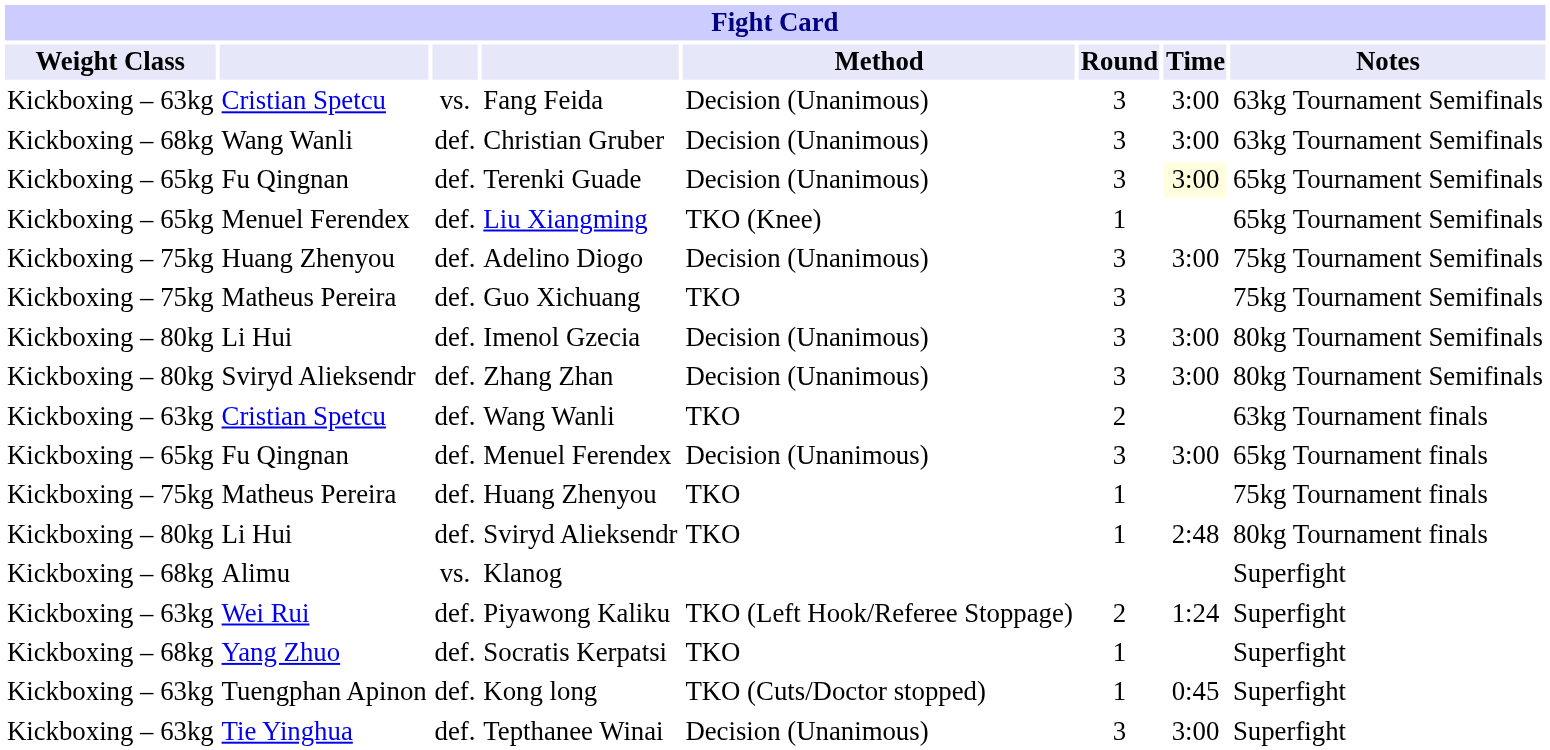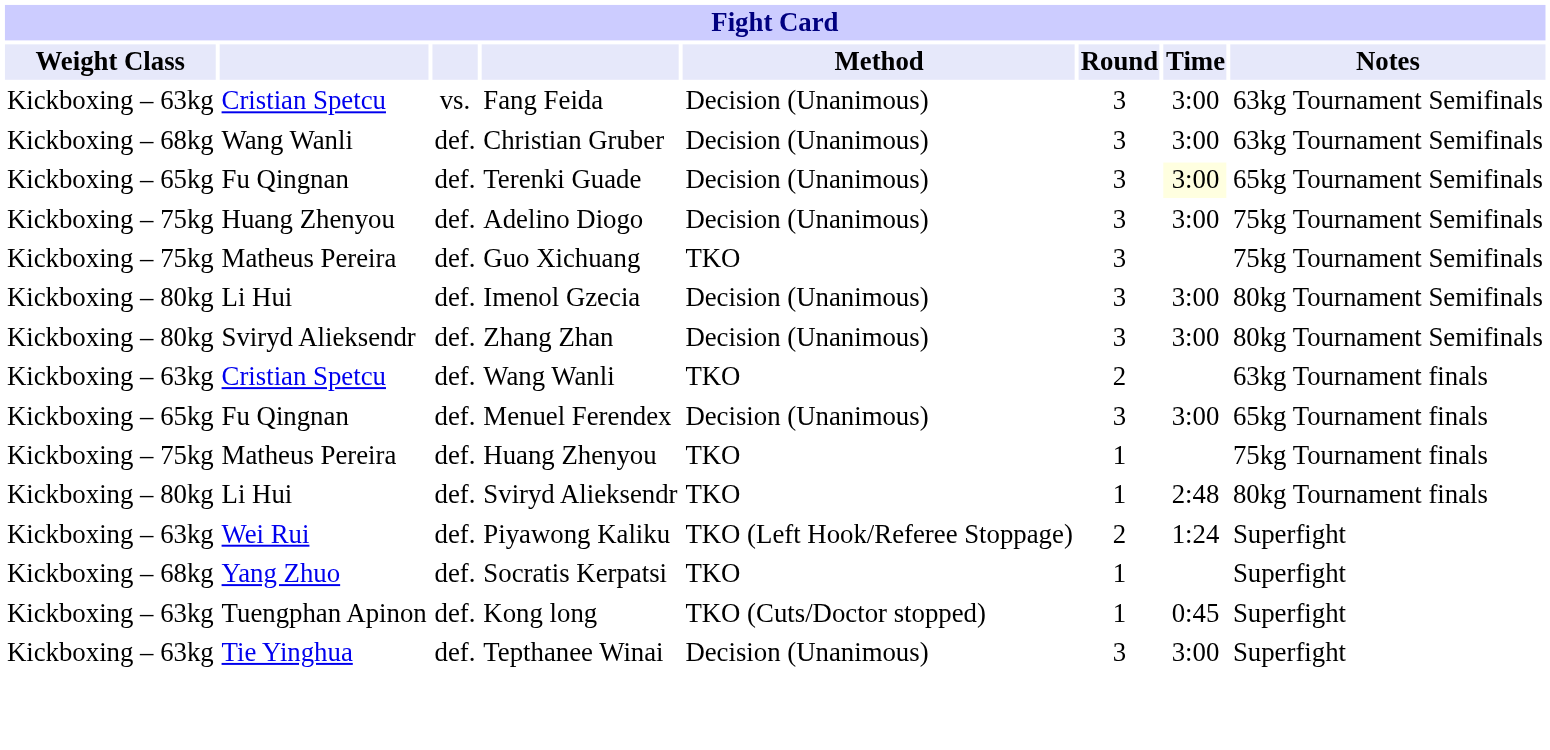- row: Kickboxing – 65kg | Menuel Ferendex | def. | Liu Xiangming | TKO (Knee) | 1 | 65kg Tournament Semifinals
- row: Kickboxing – 68kg | Alimu | vs. | Klanog | Superfight
